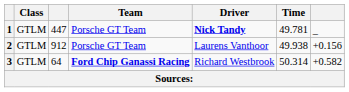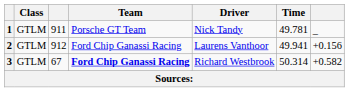1 | column 3: 447 -> 911
1 | Driver: bold -> normal
2 | Team: Porsche GT Team -> Ford Chip Ganassi Racing
2 | Time: 49.938 -> 49.941
3 | column 3: 64 -> 67
